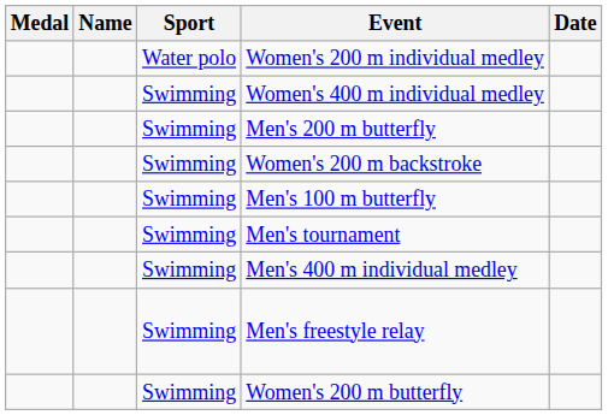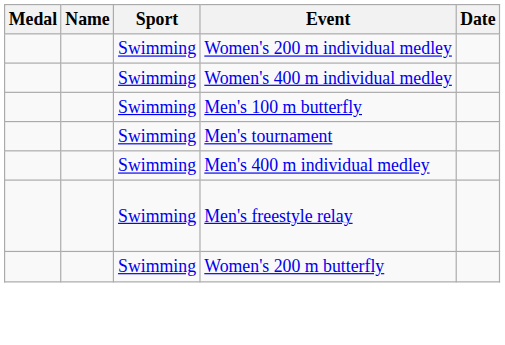Women's 200 m individual medley | Sport: Water polo -> Swimming
- row: Swimming | Men's 200 m butterfly
- row: Swimming | Women's 200 m backstroke
